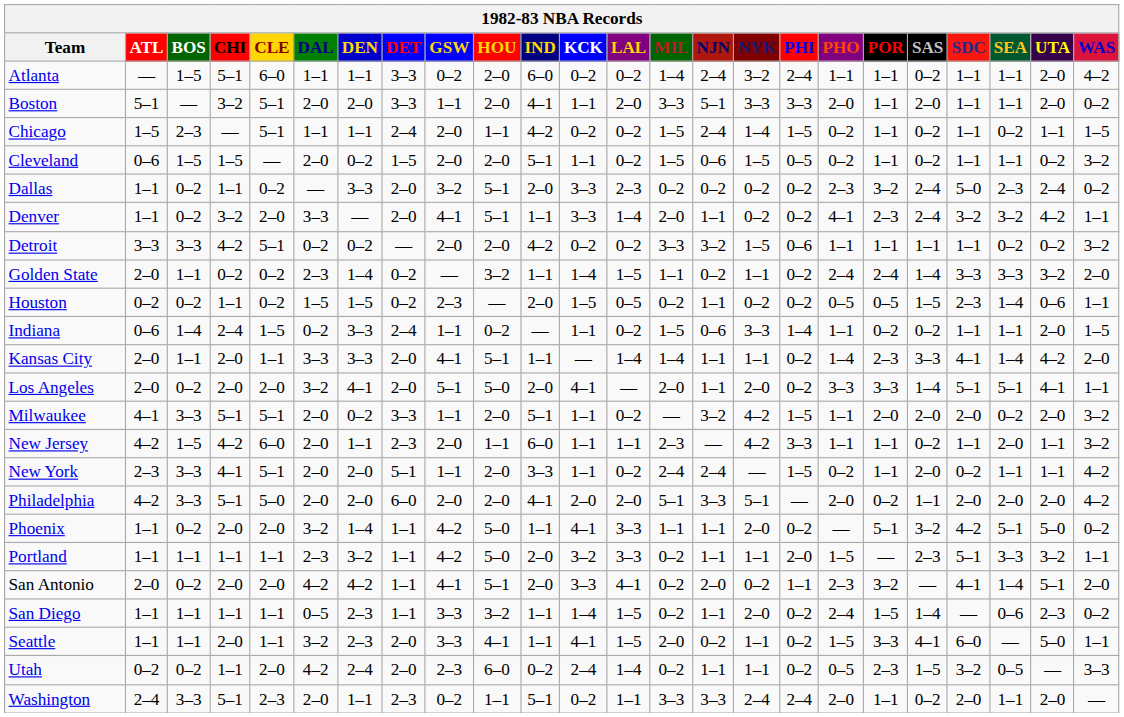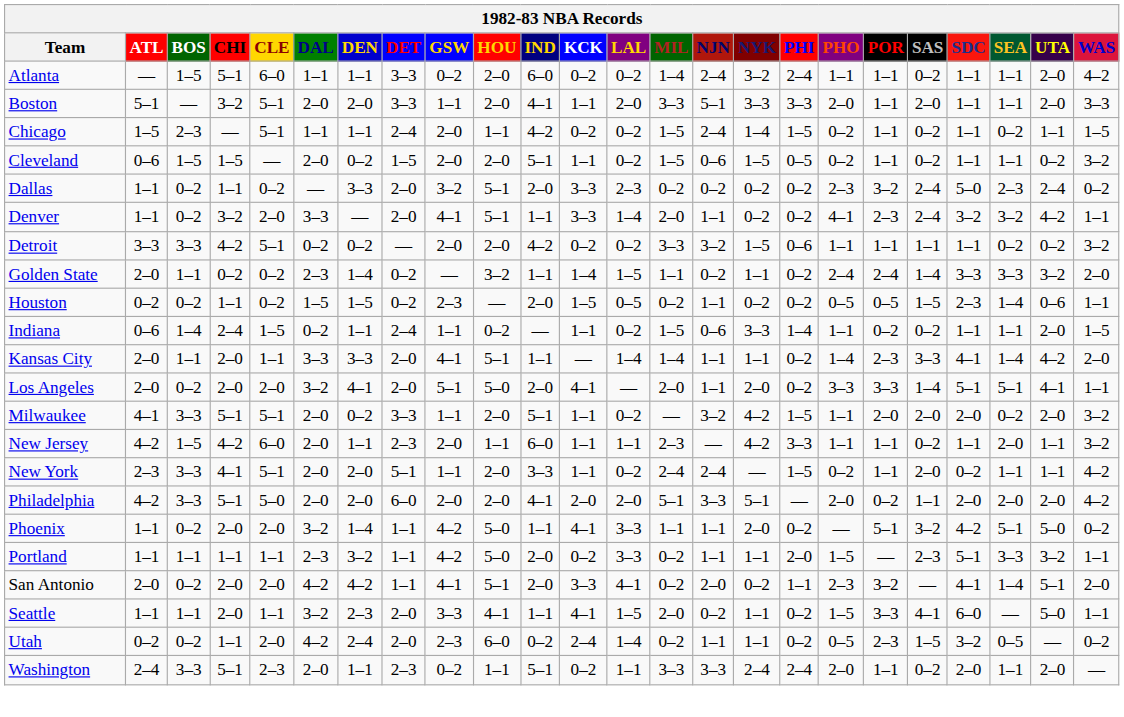Boston | WAS: 0–2 -> 3–3
Indiana | DEN: 3–3 -> 1–1
Portland | KCK: 3–2 -> 0–2
- row: San Diego | 1–1 | 1–1 | 1–1 | 1–1 | 0–5 | 2–3 | 1–1 | 3–3 | 3–2 | 1–1 | 1–4 | 1–5 | 0–2 | 1–1 | 2–0 | 0–2 | 2–4 | 1–5 | 1–4 | — | 0–6 | 2–3 | 0–2
Utah | WAS: 3–3 -> 0–2
